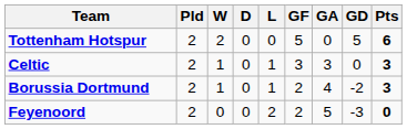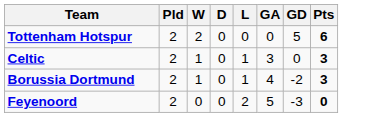- column: GF | 5 | 3 | 2 | 2
